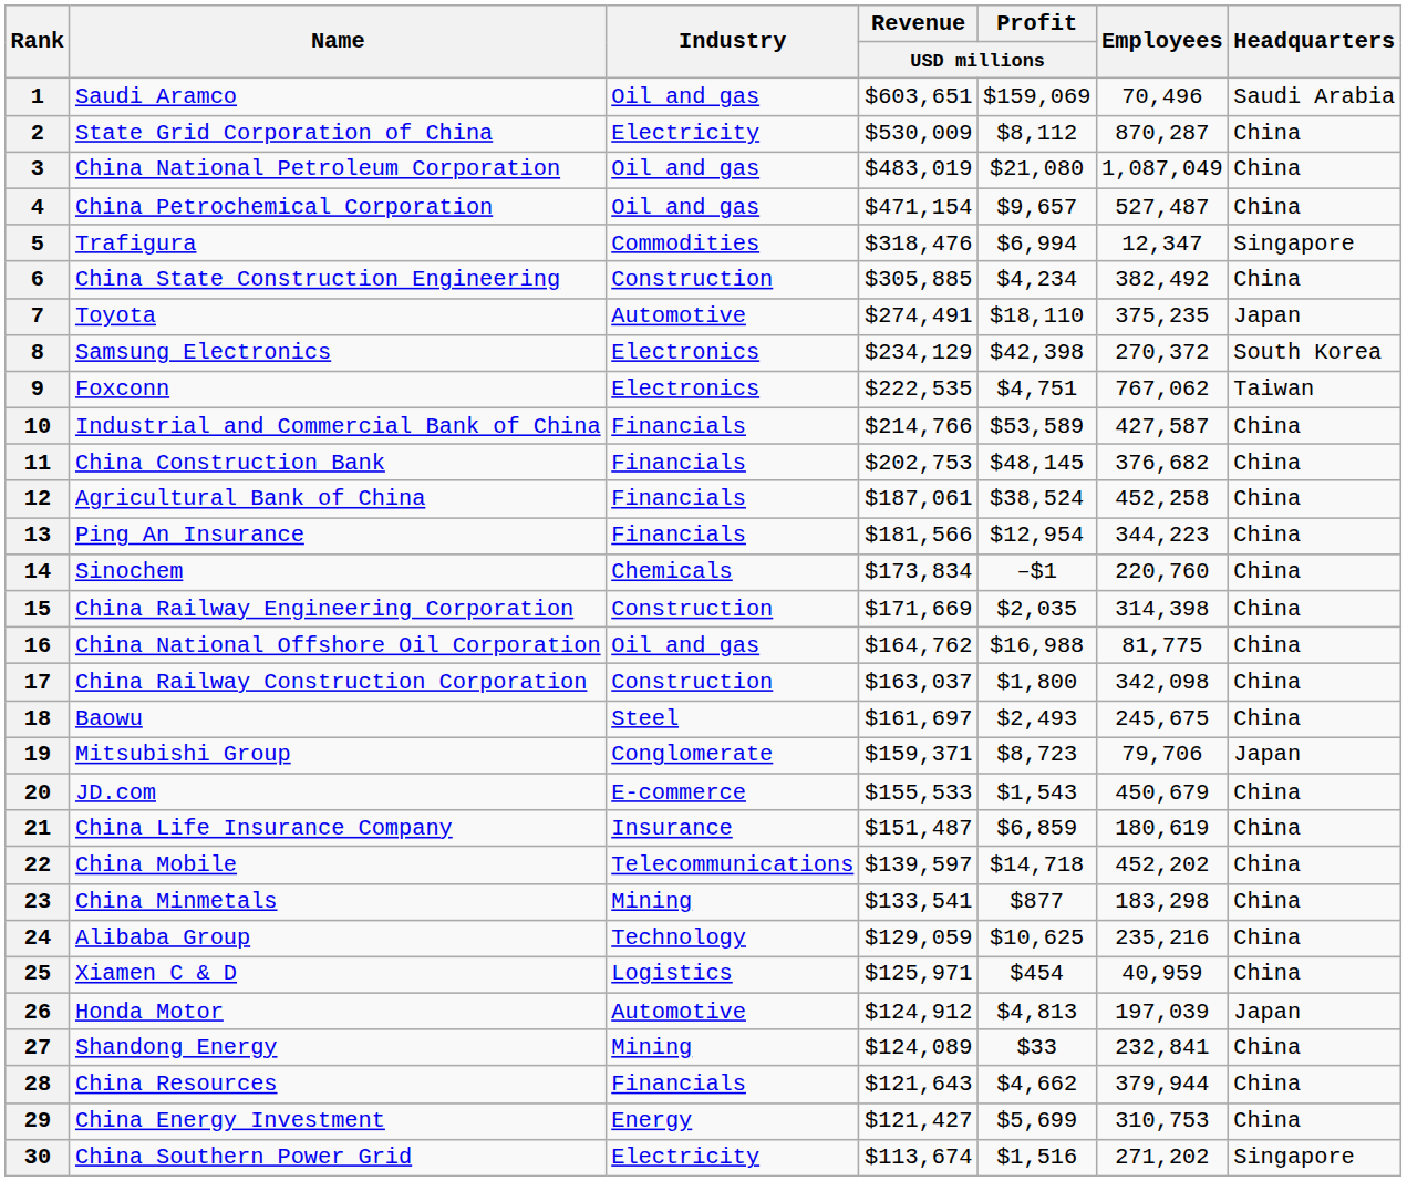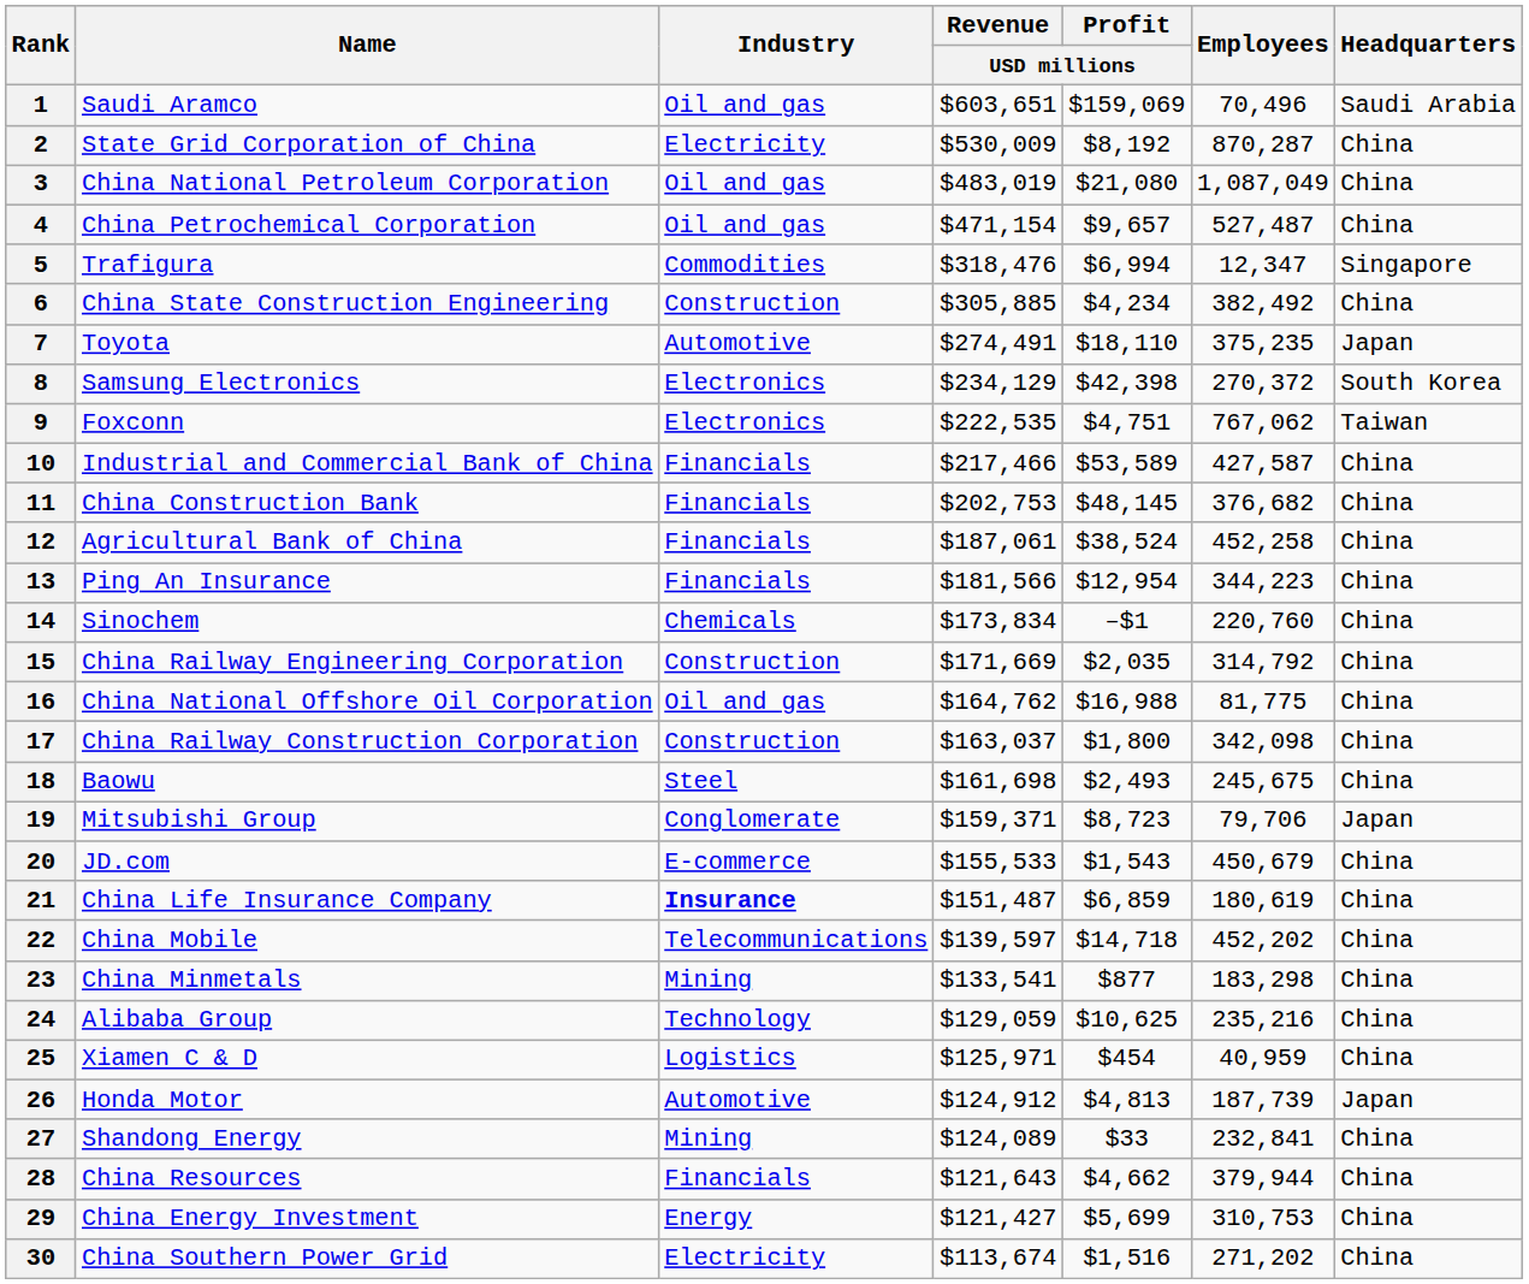2 | Profit / USD millions: $8,112 -> $8,192
10 | Revenue / USD millions: $214,766 -> $217,466
15 | Employees: 314,398 -> 314,792
18 | Revenue / USD millions: $161,697 -> $161,698
21 | Industry: normal -> bold
26 | Employees: 197,039 -> 187,739
30 | Headquarters: Singapore -> China
